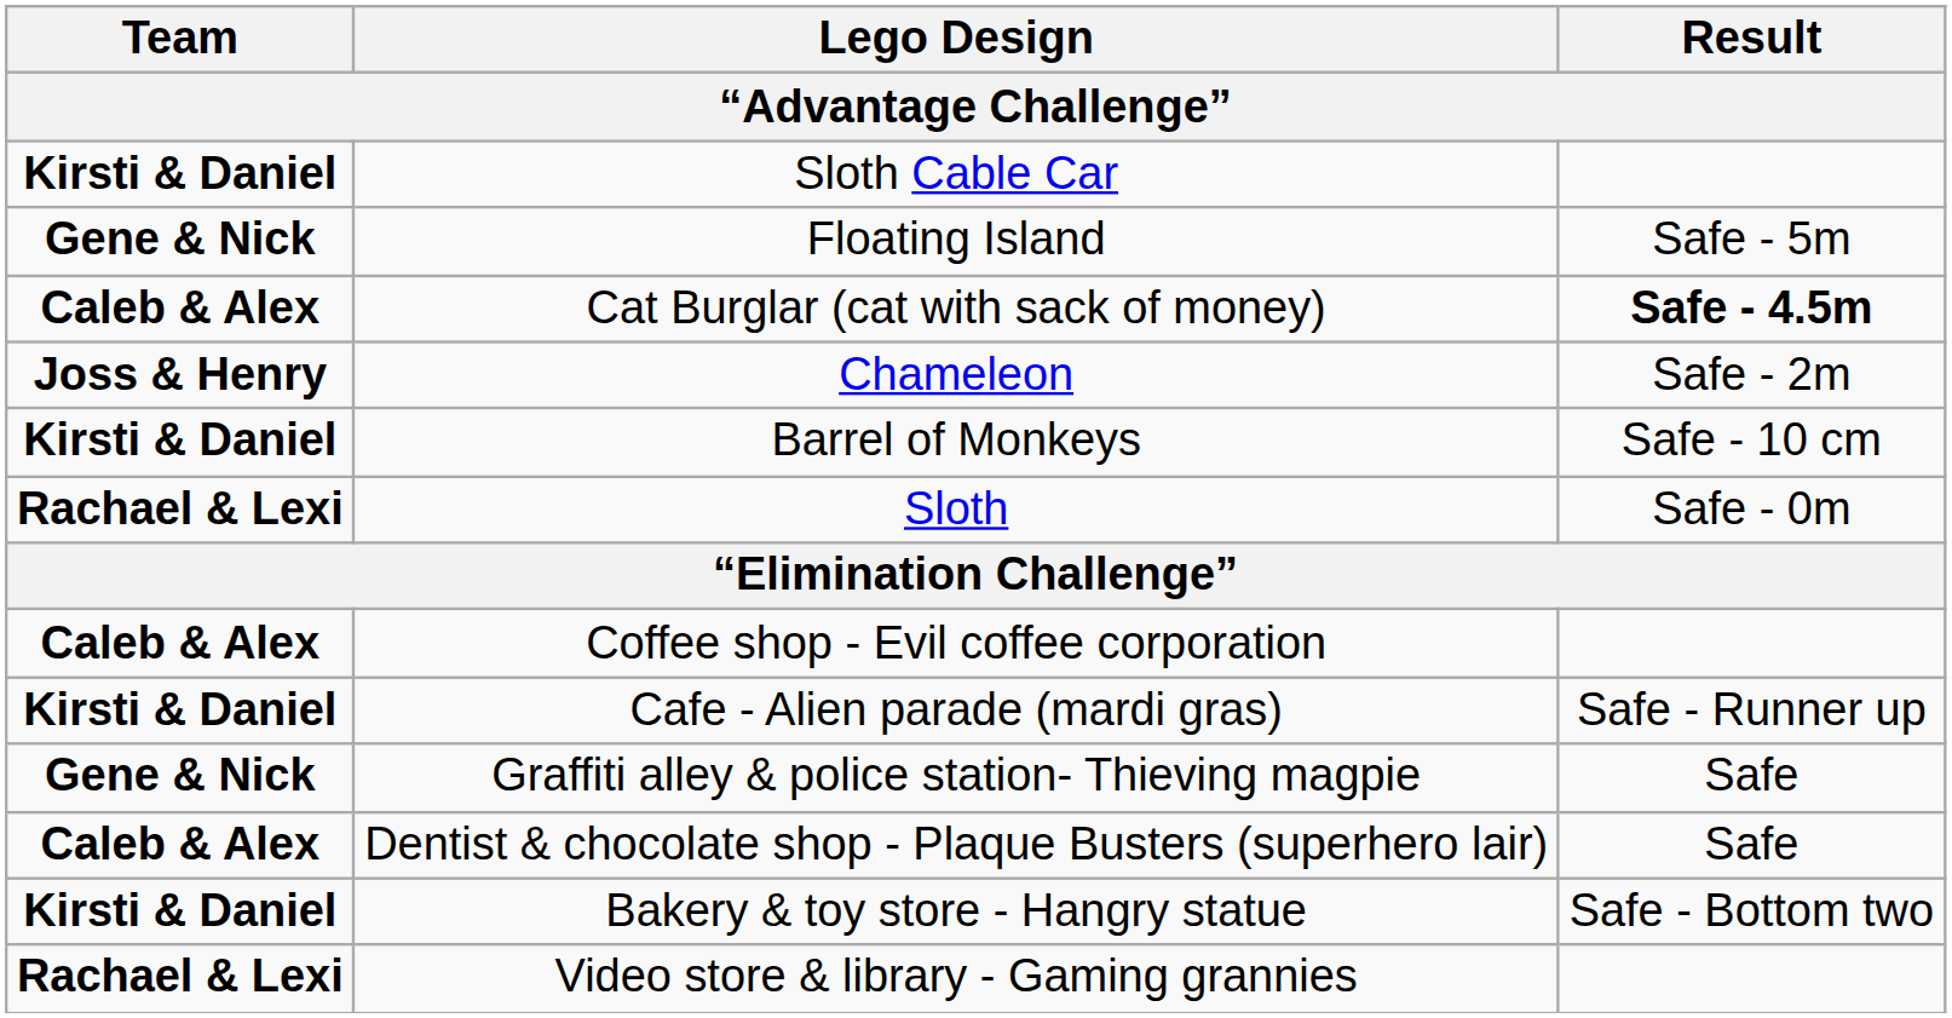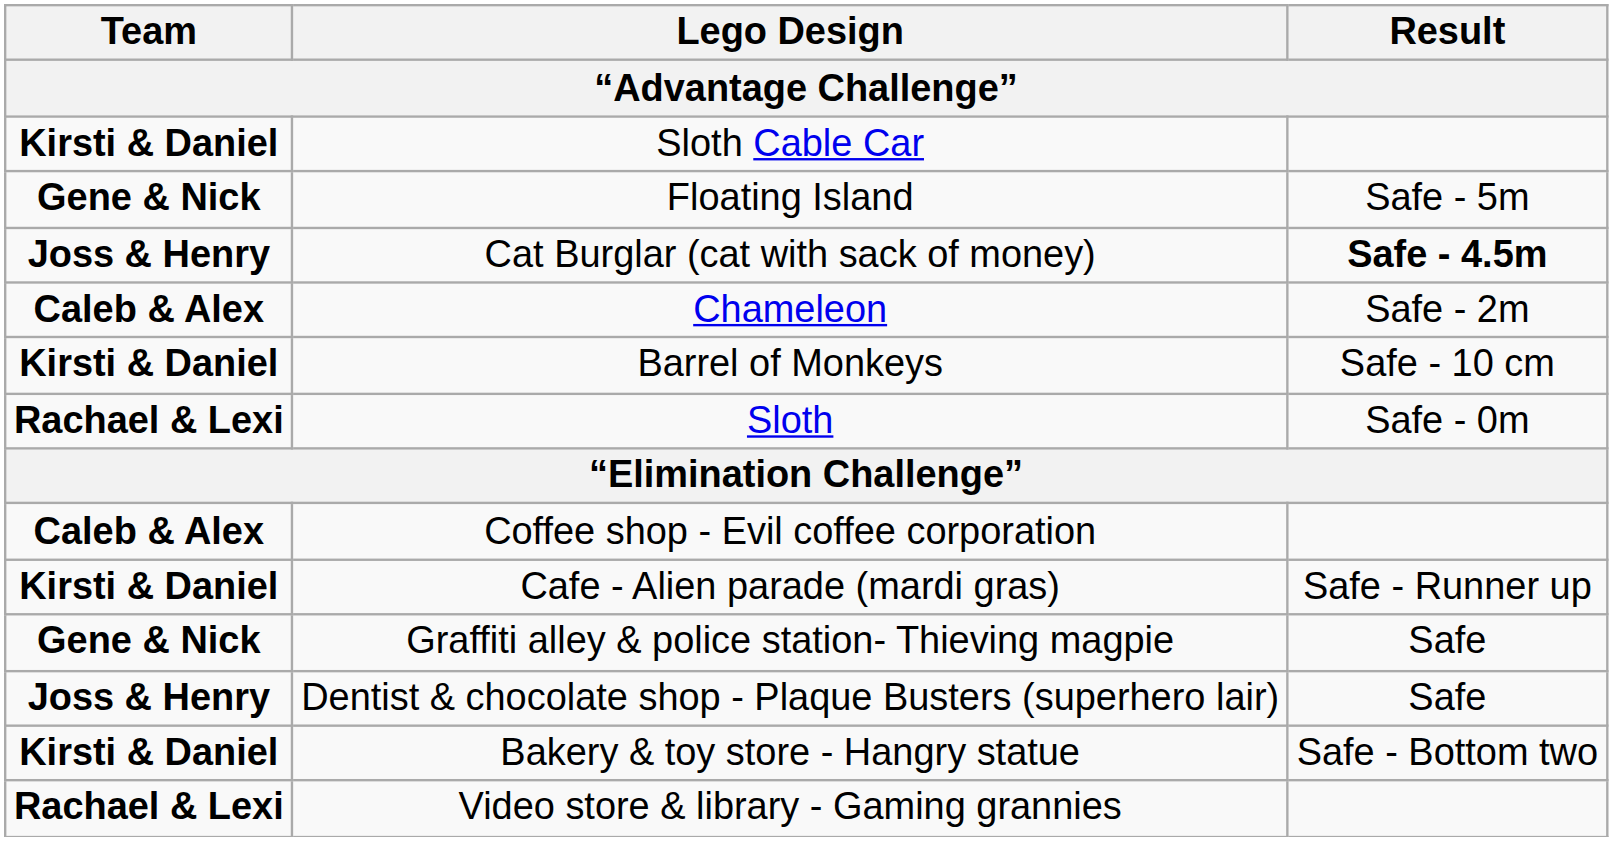Cat Burglar (cat with sack of money) | Team: Caleb & Alex -> Joss & Henry
Chameleon | Team: Joss & Henry -> Caleb & Alex
Dentist & chocolate shop - Plaque Busters (superhero lair) | Team: Caleb & Alex -> Joss & Henry
